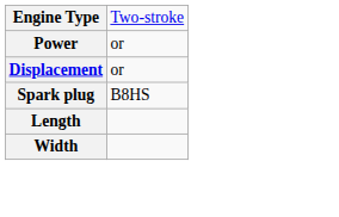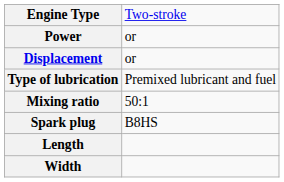+ row: Type of lubrication | Premixed lubricant and fuel
+ row: Mixing ratio | 50:1
